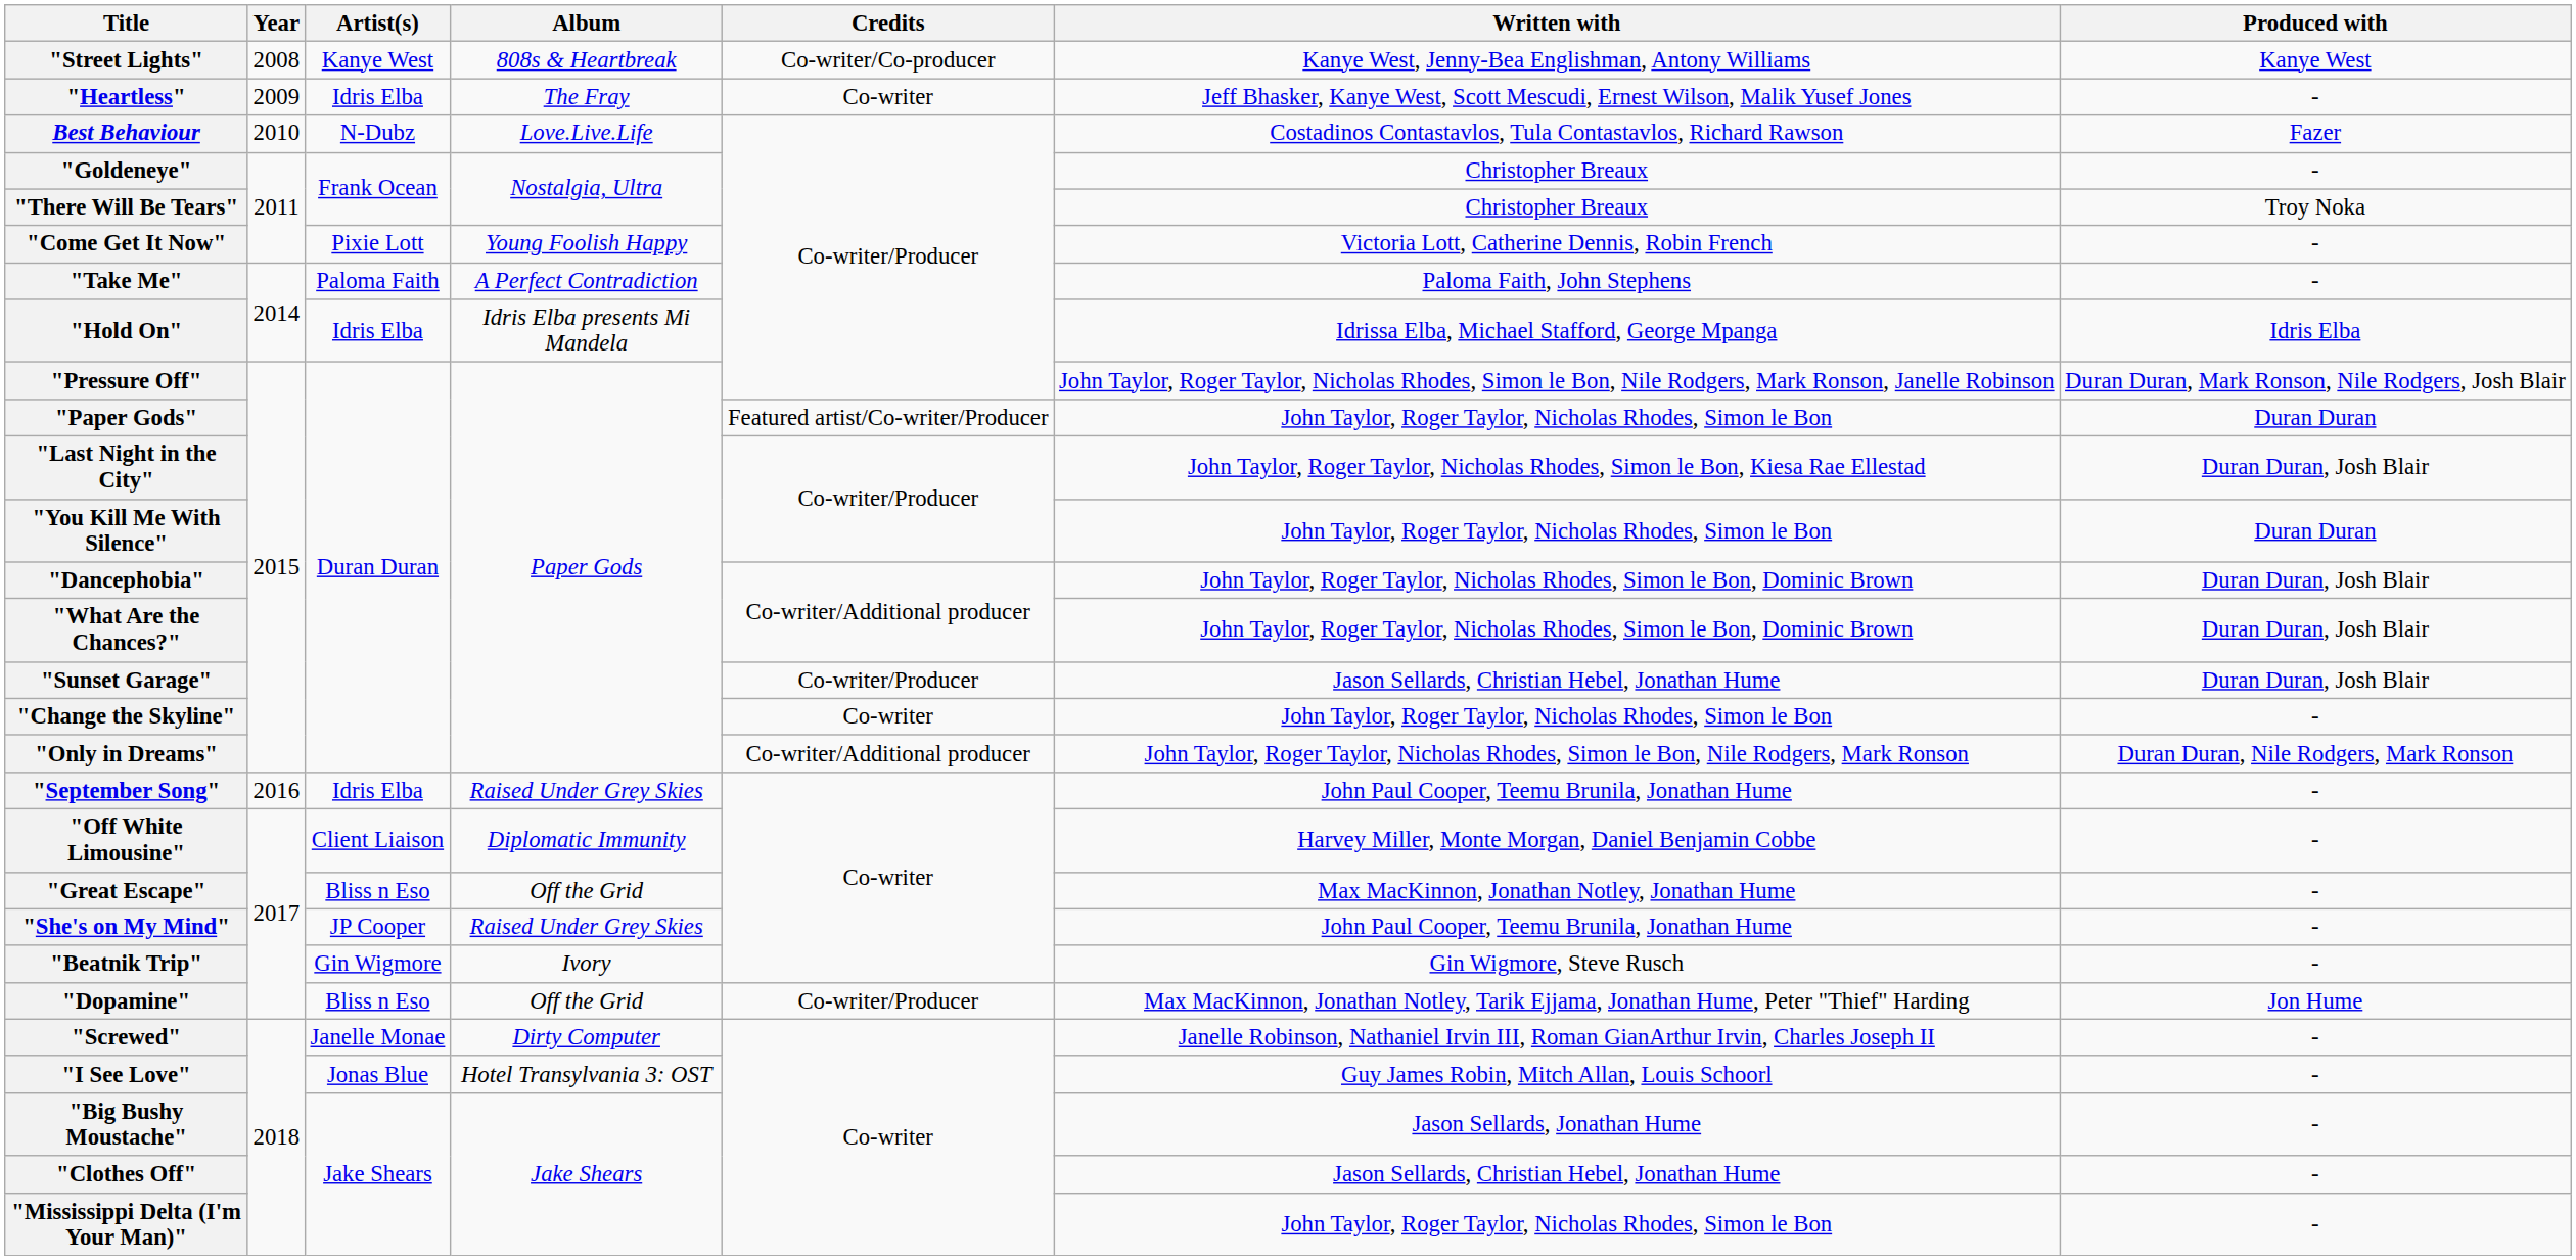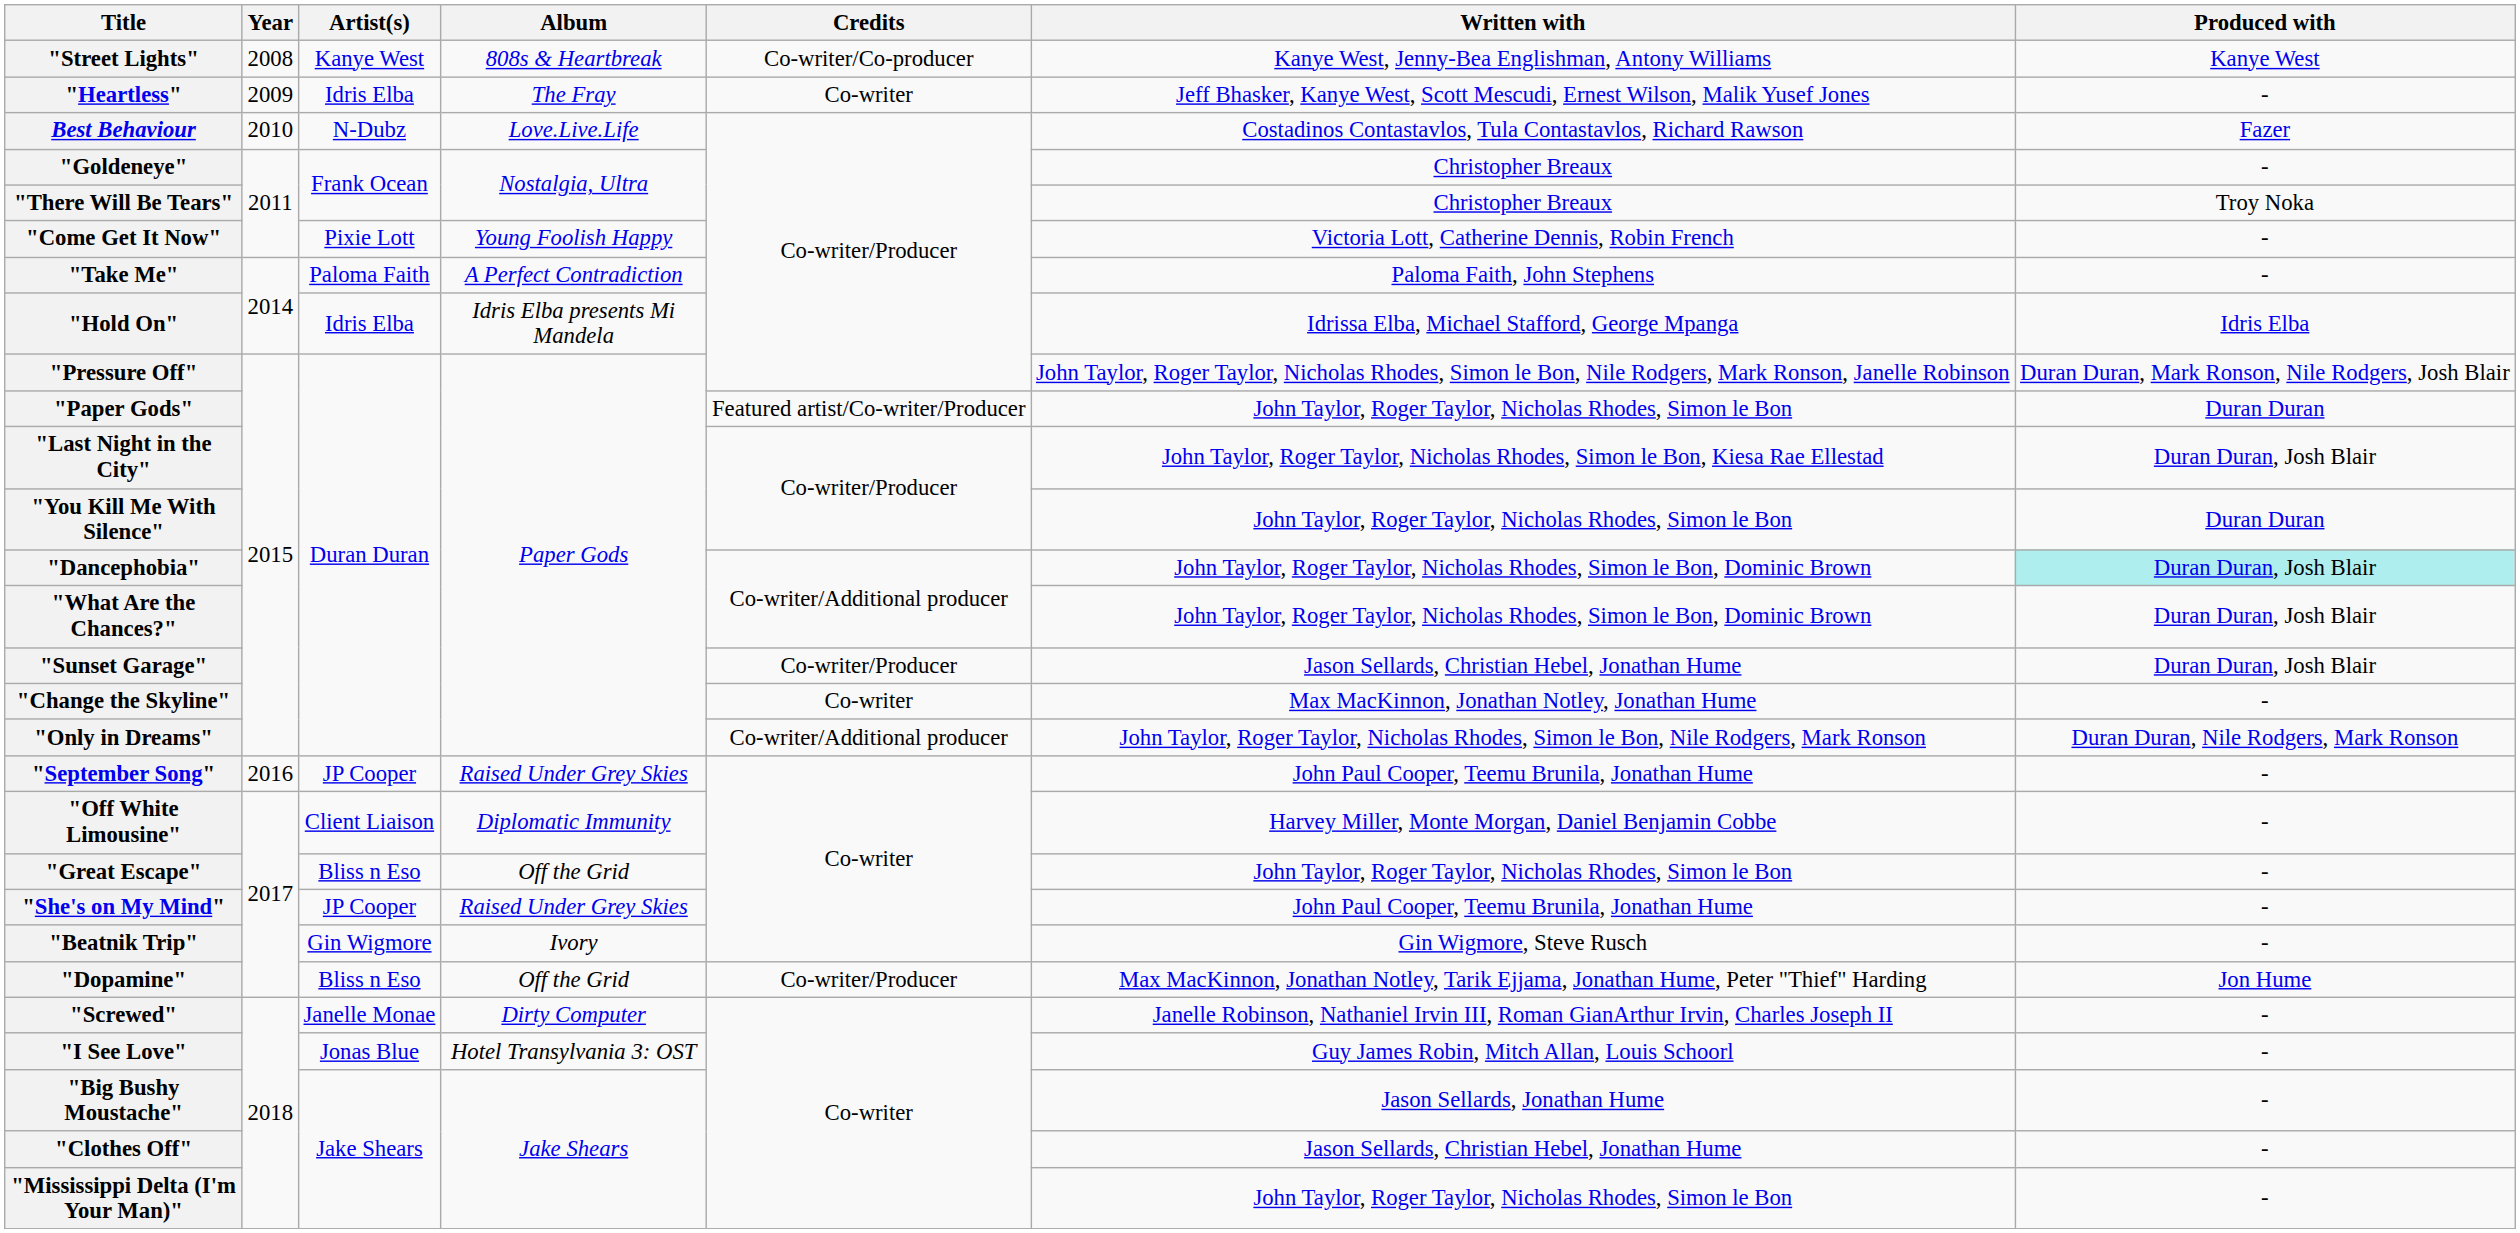"Dancephobia" | Produced with: no background -> paleturquoise background
"Change the Skyline" | Written with: John Taylor, Roger Taylor, Nicholas Rhodes, Simon le Bon -> Max MacKinnon, Jonathan Notley, Jonathan Hume
"September Song" | Artist(s): Idris Elba -> JP Cooper
"Great Escape" | Written with: Max MacKinnon, Jonathan Notley, Jonathan Hume -> John Taylor, Roger Taylor, Nicholas Rhodes, Simon le Bon
